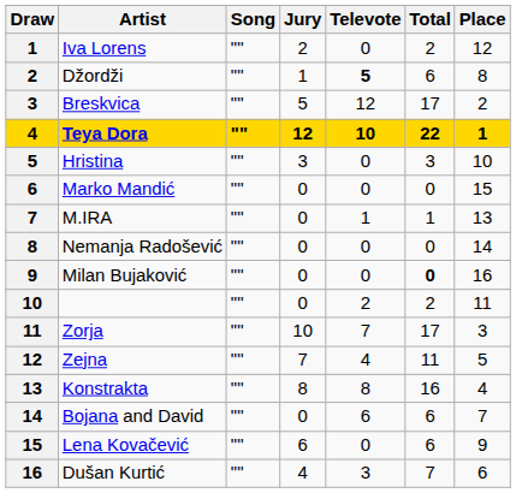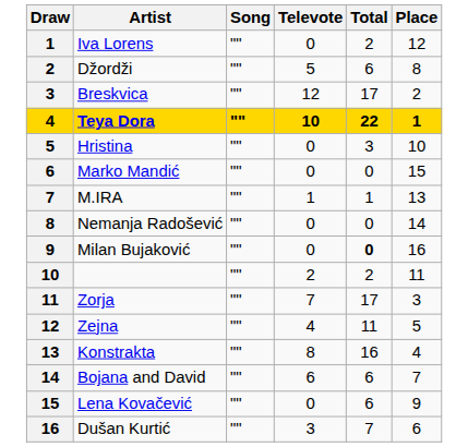- column: Jury | 2 | 1 | 5 | 12 | 3 | 0 | 0 | 0 | 0 | 0 | 10 | 7 | 8 | 0 | 6 | 4
Džordži | Televote: bold -> normal
